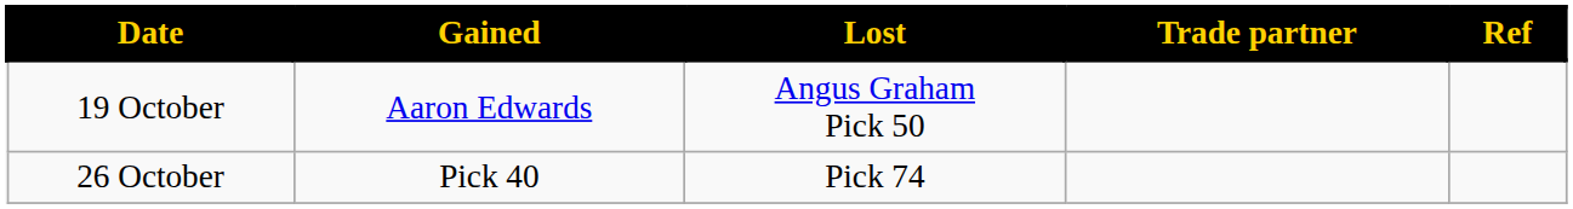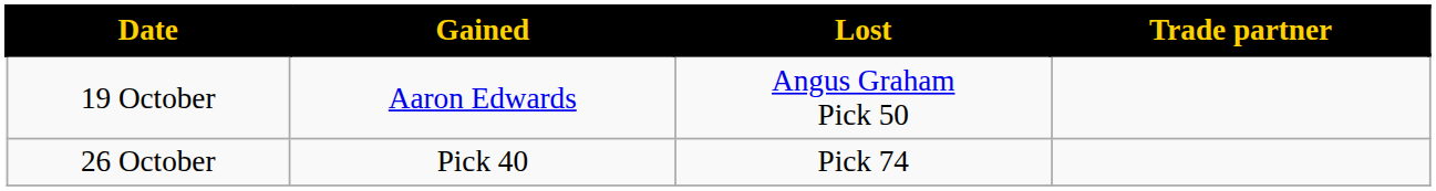- column: Ref
